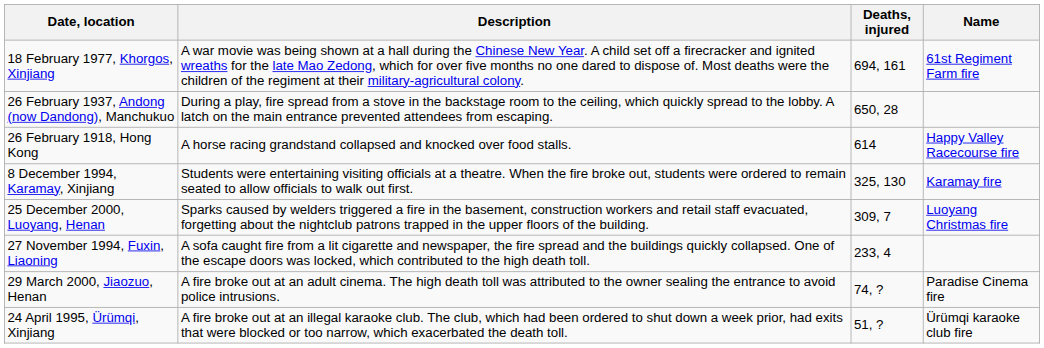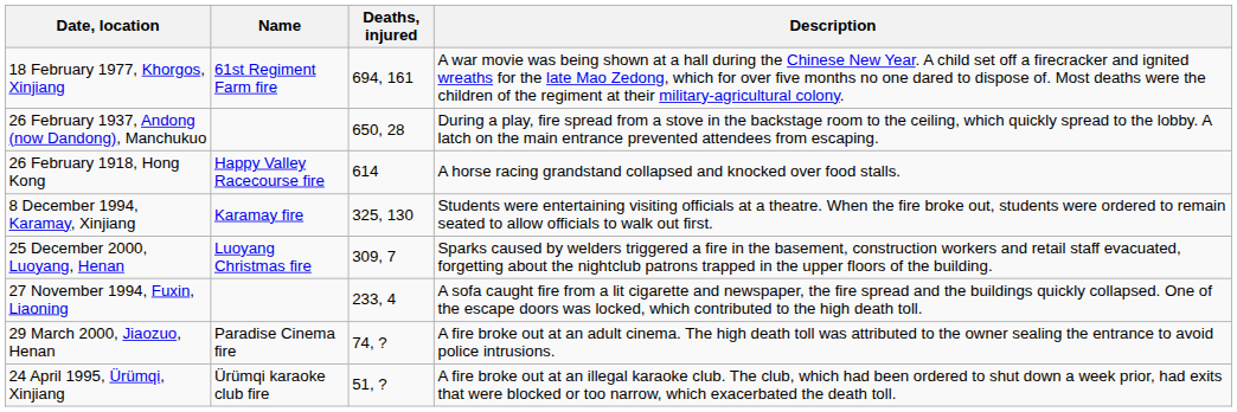columns swapped: Name <-> Description
